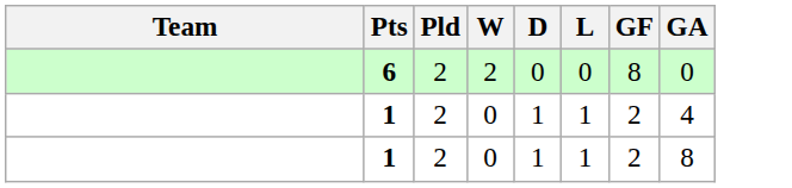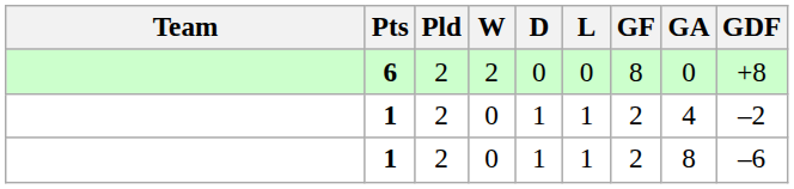+ column: GDF | +8 | –2 | –6
